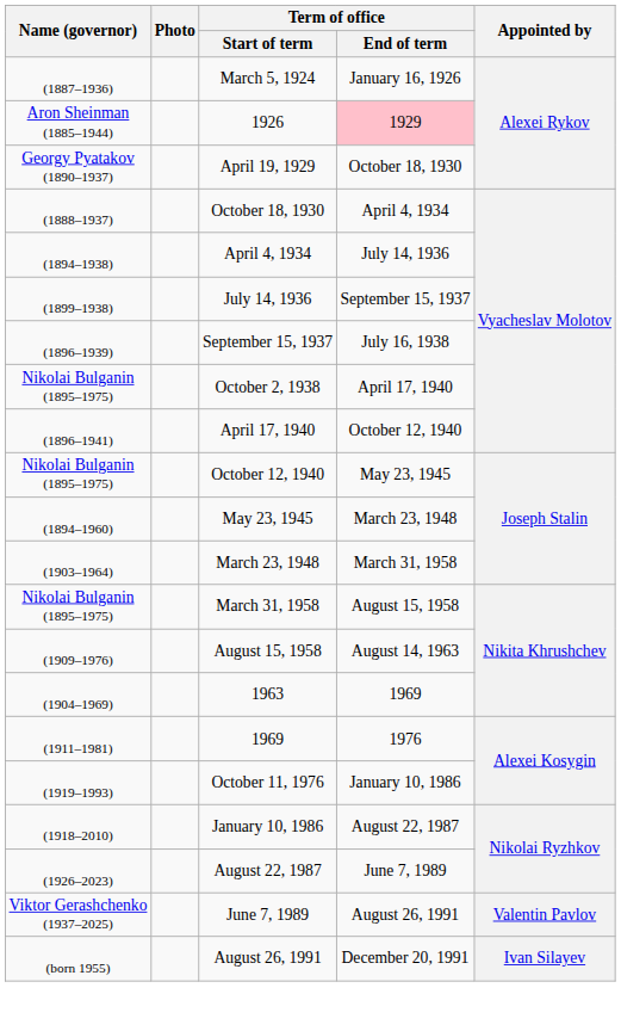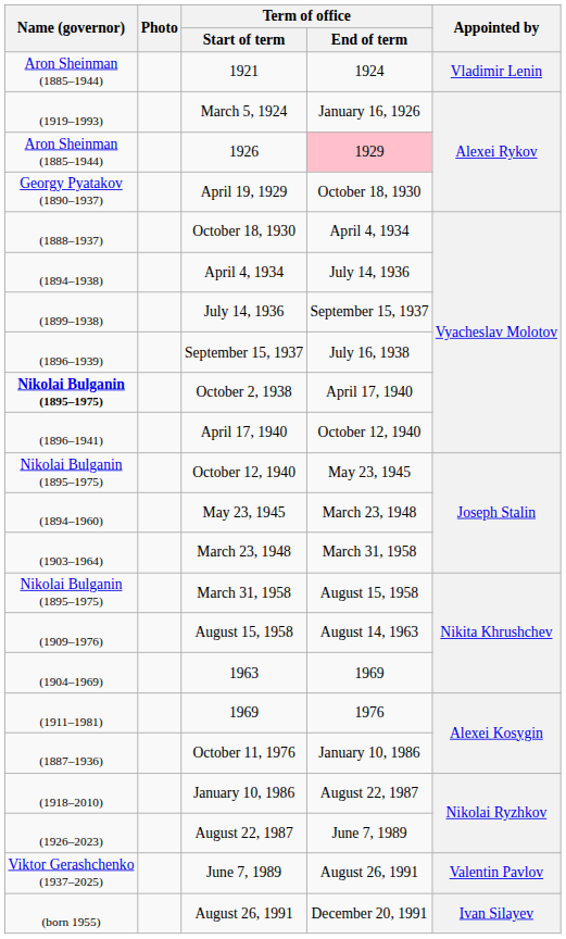+ row: Aron Sheinman (1885–1944) | 1921 | 1924 | Vladimir Lenin
March 5, 1924 | Name (governor): (1887–1936) -> (1919–1993)
October 2, 1938 | Name (governor): normal -> bold
October 11, 1976 | Name (governor): (1919–1993) -> (1887–1936)
